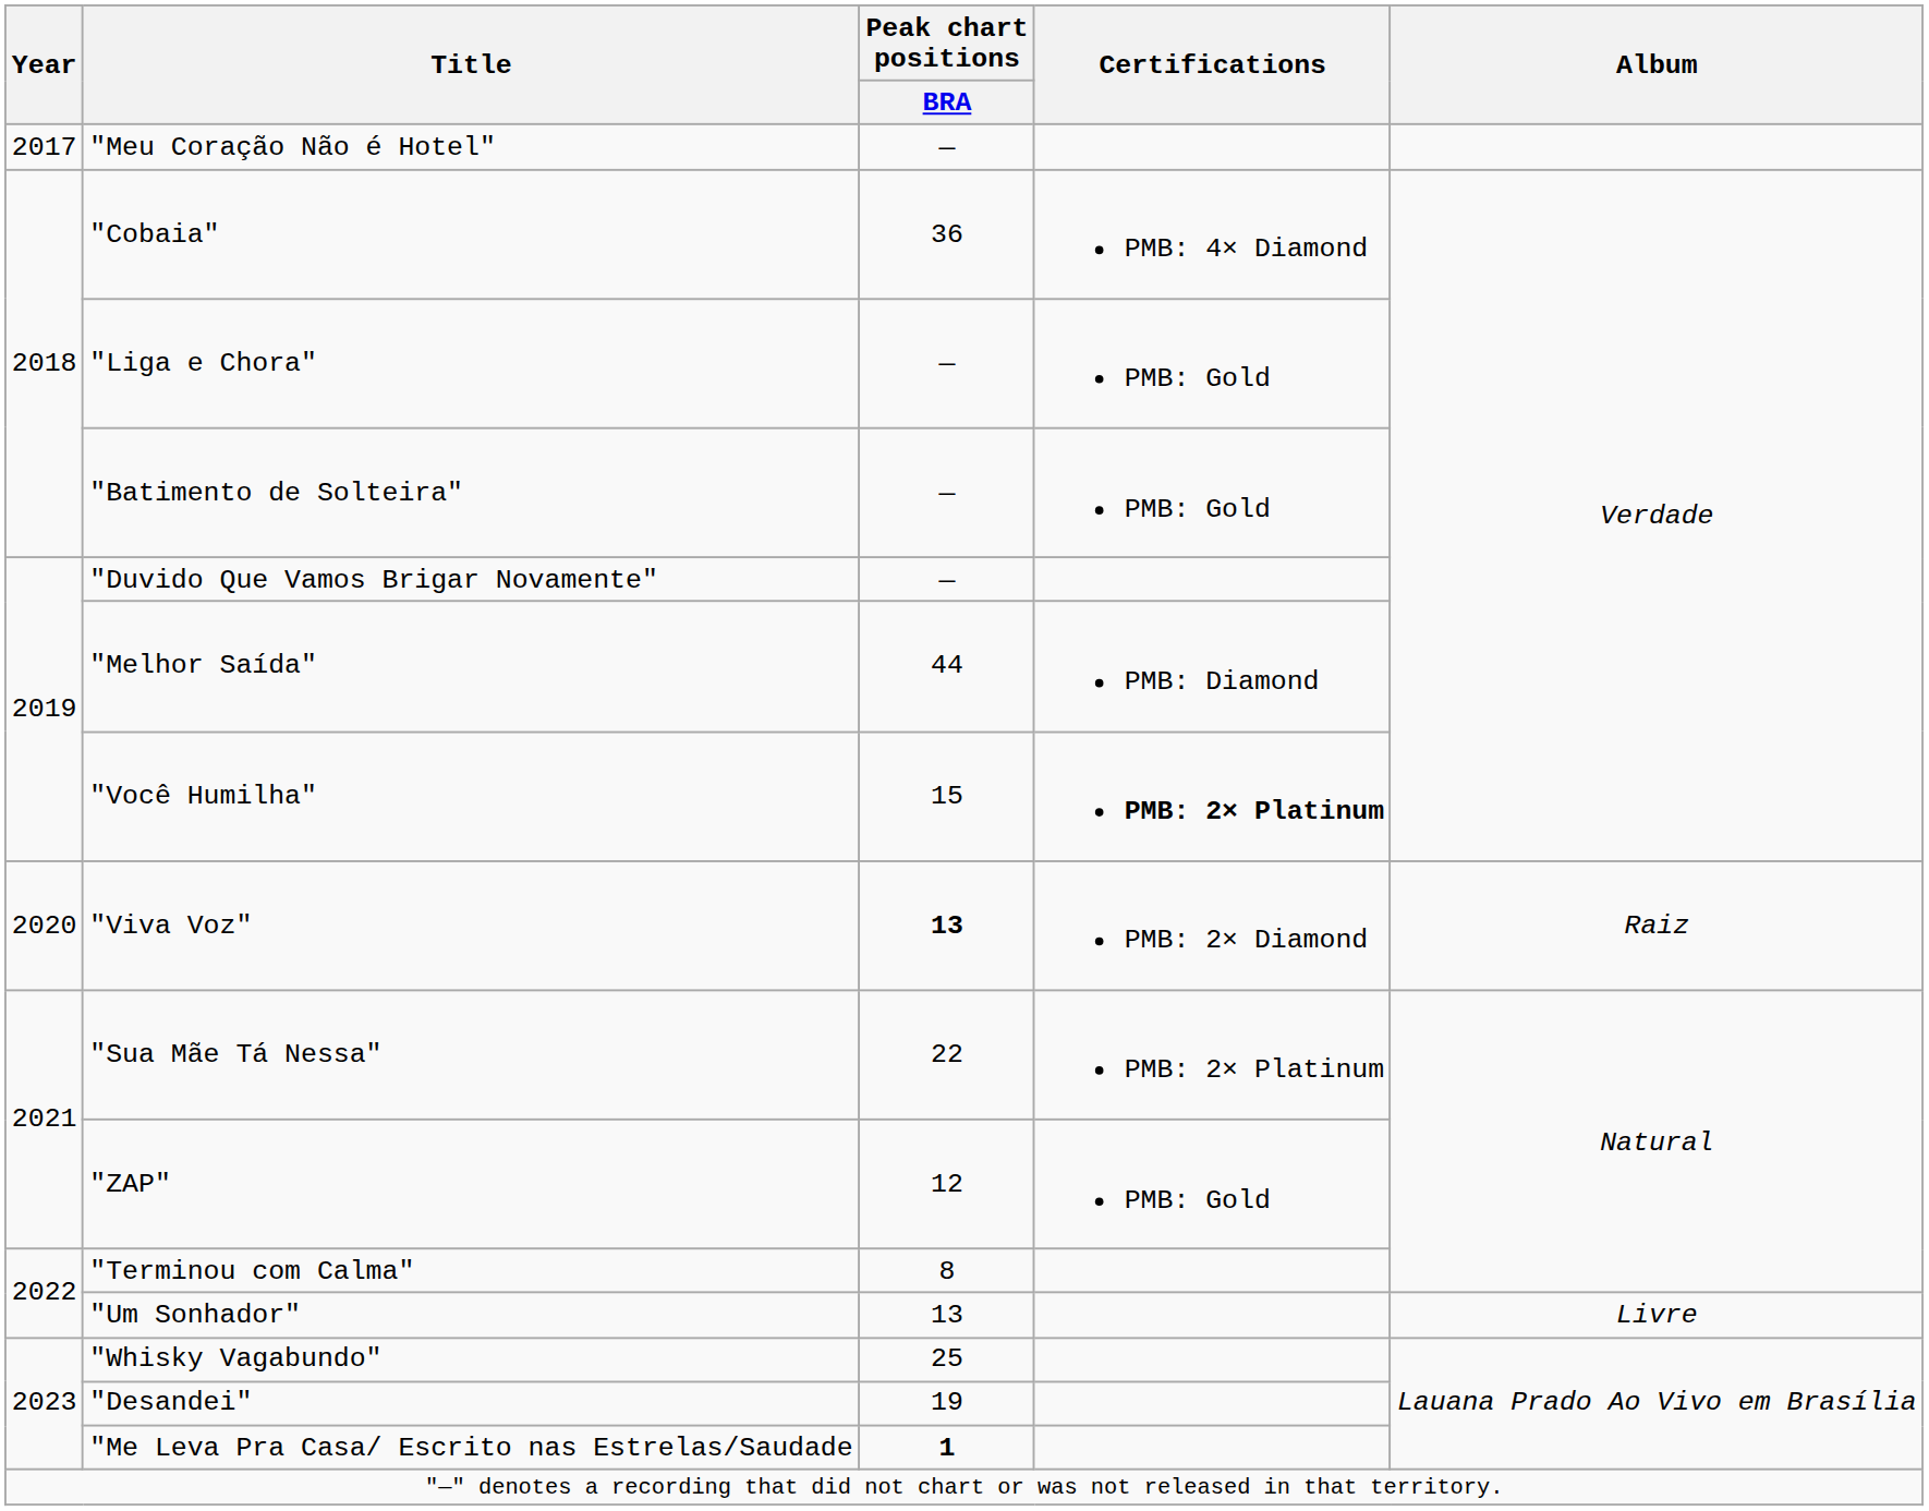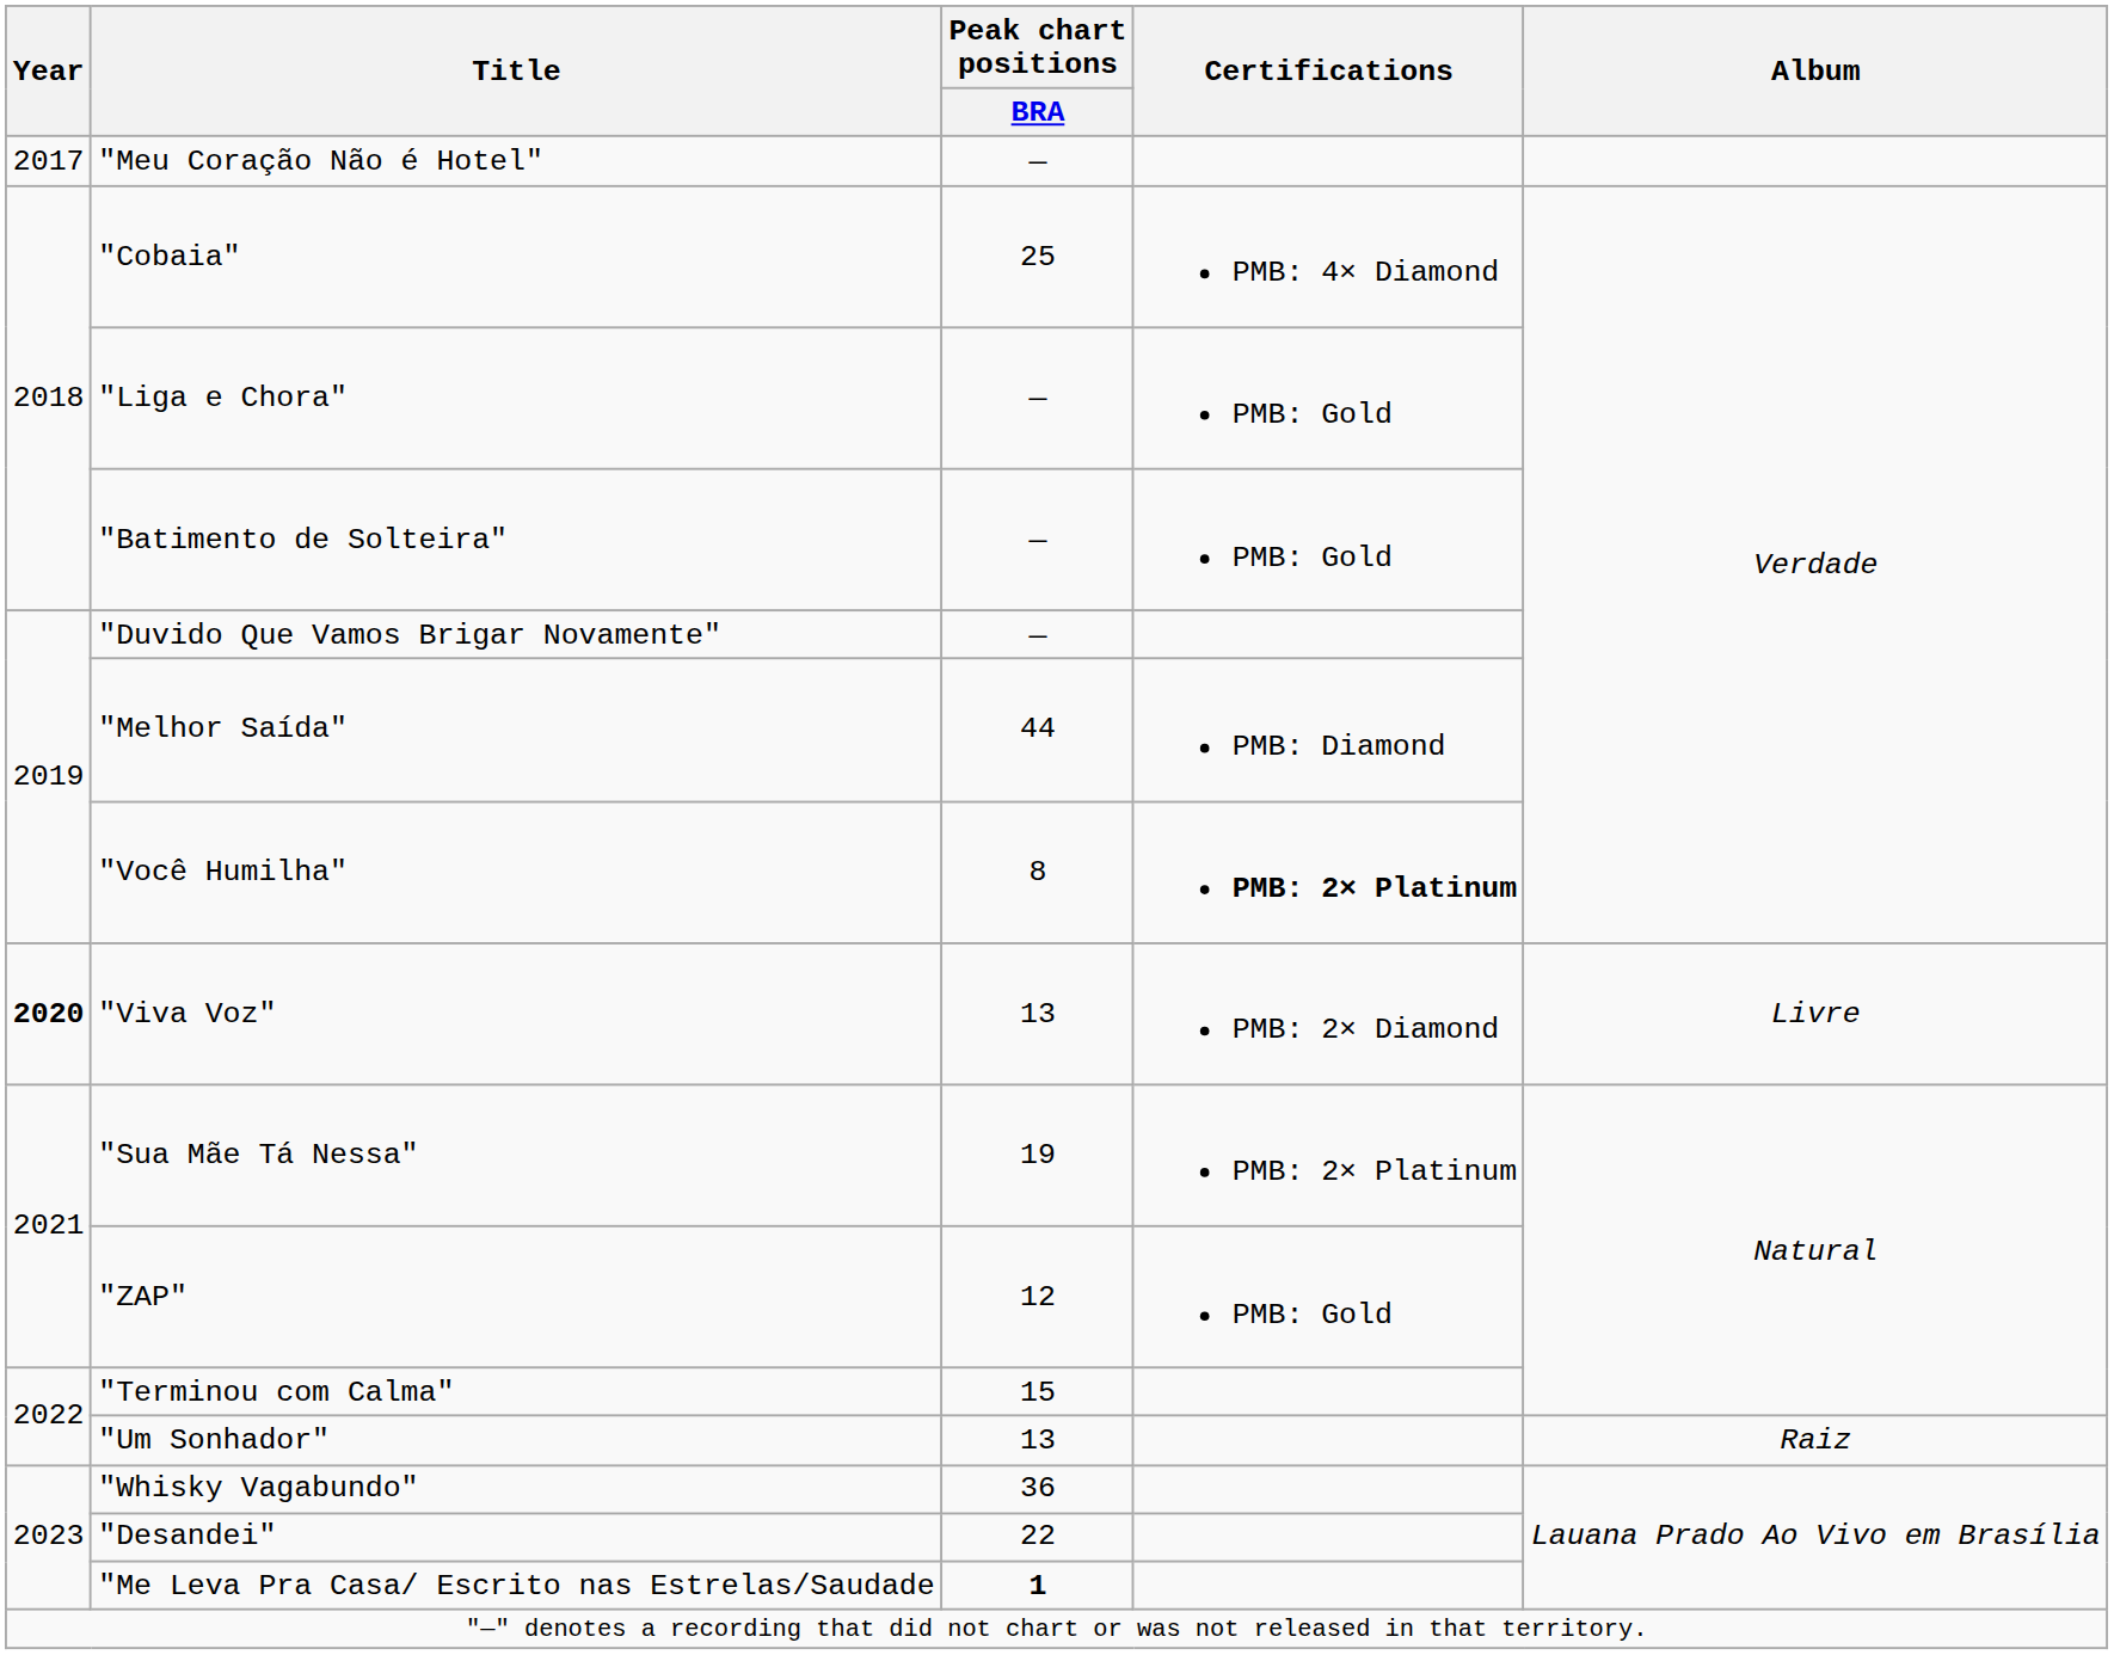"Cobaia" | Peak chart positions / BRA: 36 -> 25
"Você Humilha" | Peak chart positions / BRA: 15 -> 8
"Viva Voz" | Year: normal -> bold
"Viva Voz" | Peak chart positions / BRA: bold -> normal
"Viva Voz" | Album: Raiz -> Livre
"Sua Mãe Tá Nessa" | Peak chart positions / BRA: 22 -> 19
"Terminou com Calma" | Peak chart positions / BRA: 8 -> 15
"Um Sonhador" | Album: Livre -> Raiz
"Whisky Vagabundo" | Peak chart positions / BRA: 25 -> 36
"Desandei" | Peak chart positions / BRA: 19 -> 22
